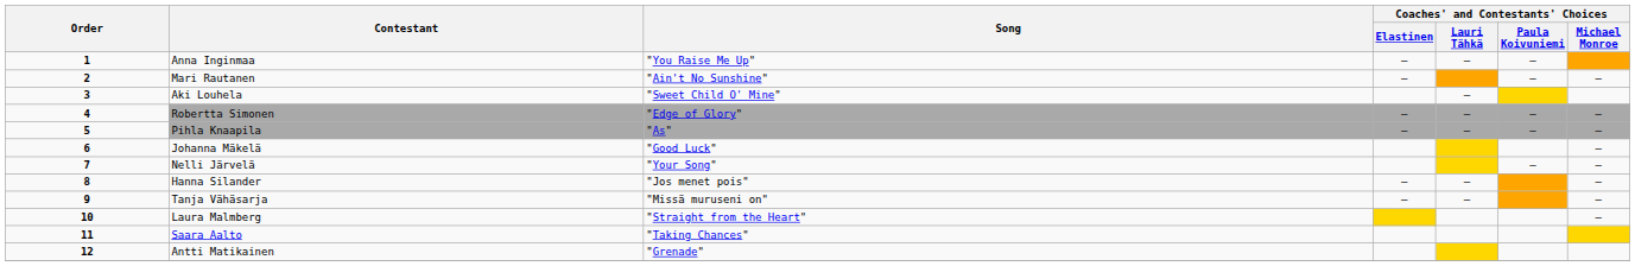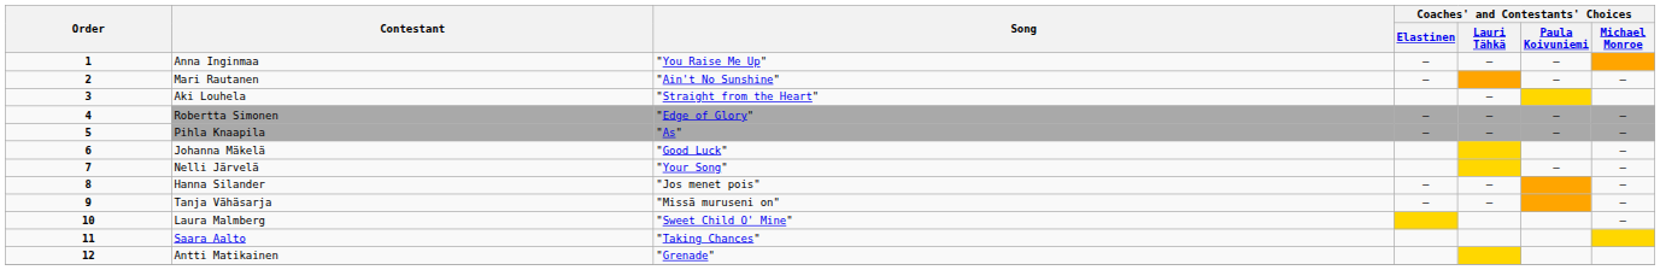Aki Louhela | Song: "Sweet Child O' Mine" -> "Straight from the Heart"
Laura Malmberg | Song: "Straight from the Heart" -> "Sweet Child O' Mine"
